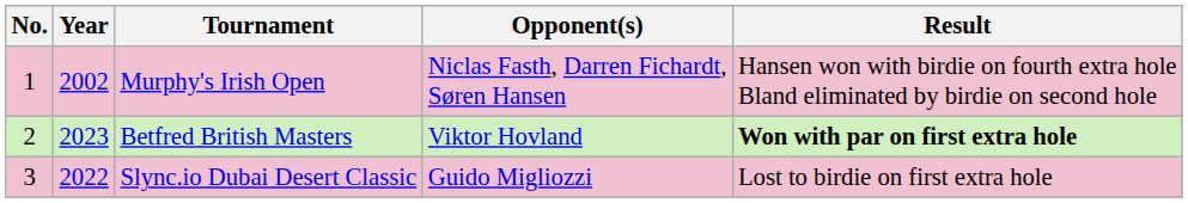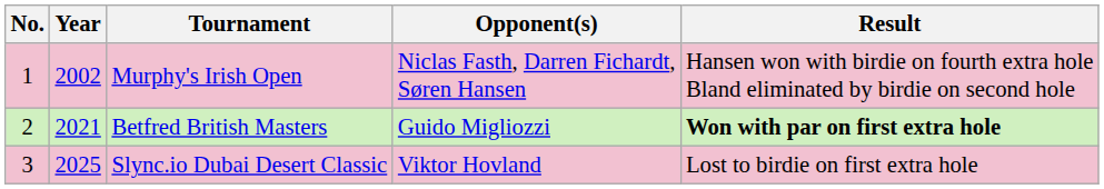Betfred British Masters | Year: 2023 -> 2021
Betfred British Masters | Opponent(s): Viktor Hovland -> Guido Migliozzi
Slync.io Dubai Desert Classic | Year: 2022 -> 2025
Slync.io Dubai Desert Classic | Opponent(s): Guido Migliozzi -> Viktor Hovland
